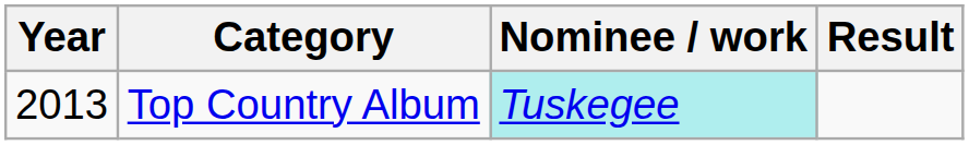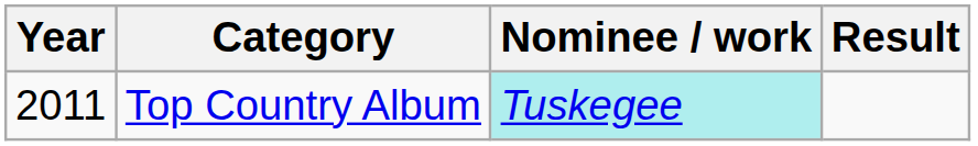Top Country Album | Year: 2013 -> 2011
